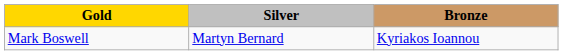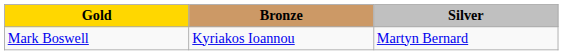columns swapped: Silver <-> Bronze
